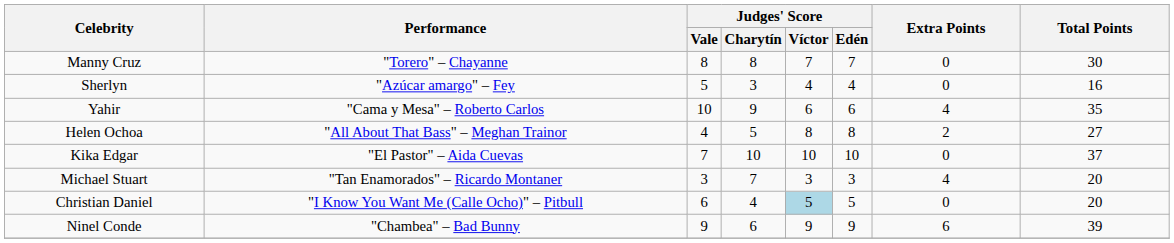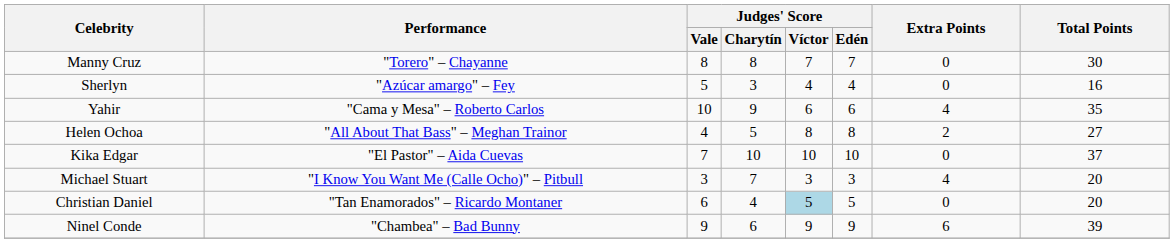Michael Stuart | Performance: "Tan Enamorados" – Ricardo Montaner -> "I Know You Want Me (Calle Ocho)" – Pitbull
Christian Daniel | Performance: "I Know You Want Me (Calle Ocho)" – Pitbull -> "Tan Enamorados" – Ricardo Montaner
